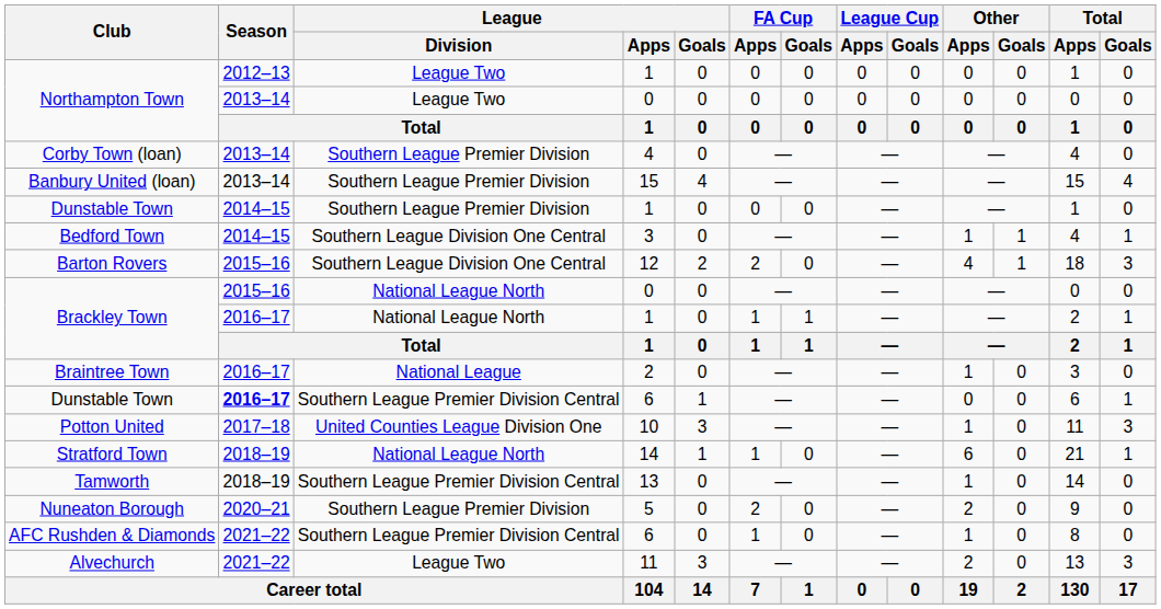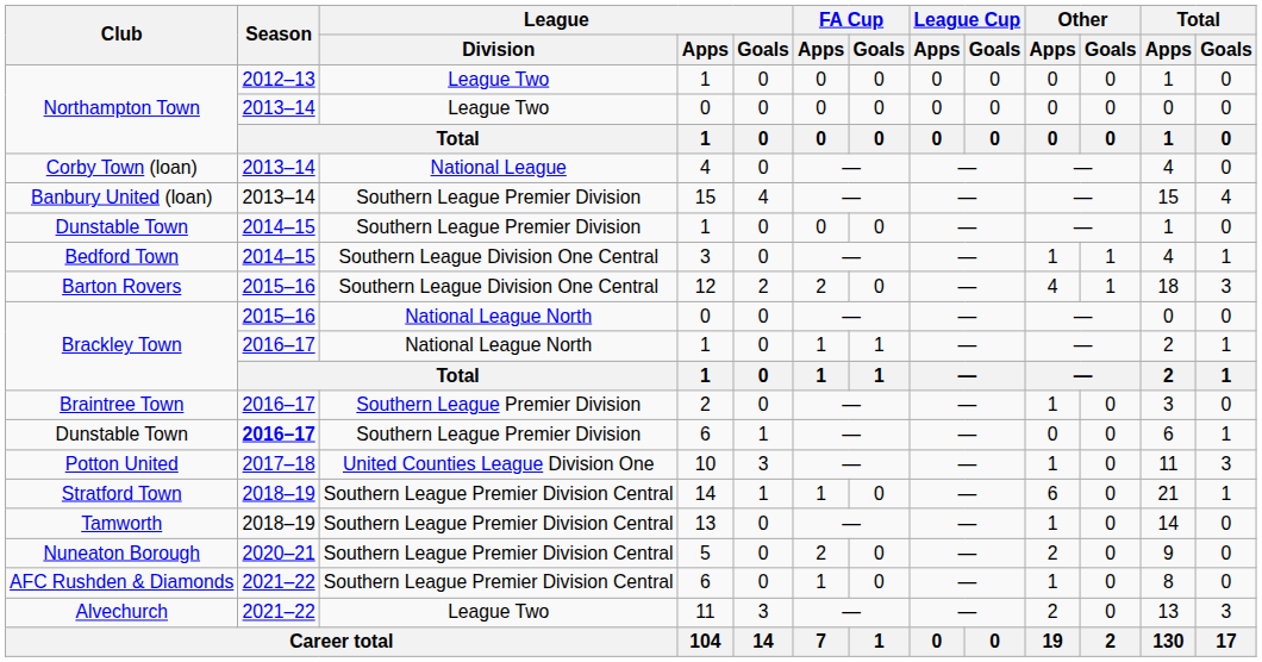Corby Town (loan) | League / Division: Southern League Premier Division -> National League
Braintree Town | League / Division: National League -> Southern League Premier Division
Dunstable Town / 6 | League / Division: Southern League Premier Division Central -> Southern League Premier Division
Stratford Town | League / Division: National League North -> Southern League Premier Division Central
Nuneaton Borough | League / Division: Southern League Premier Division -> Southern League Premier Division Central
